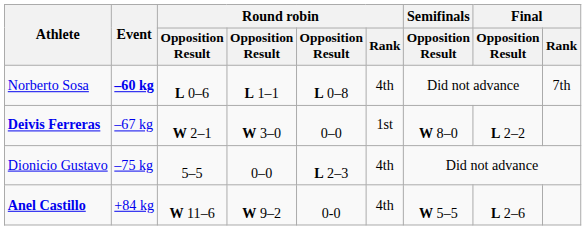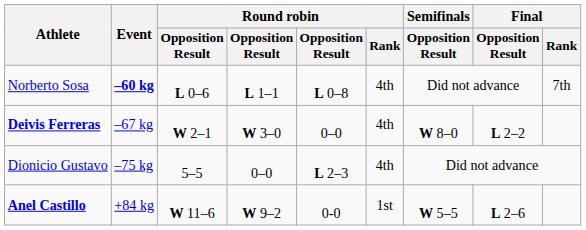Deivis Ferreras | Round robin / Rank: 1st -> 4th
Anel Castillo | Round robin / Rank: 4th -> 1st
